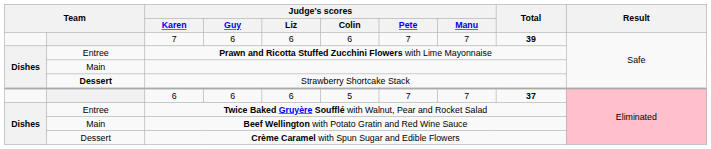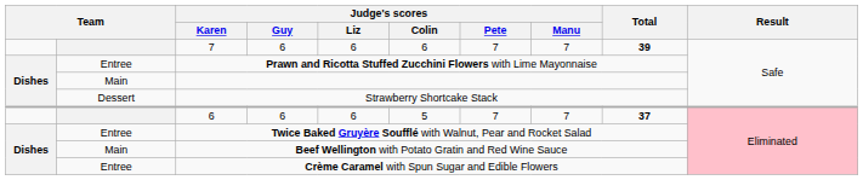Strawberry Shortcake Stack | column 2: bold -> normal
Crème Caramel with Spun Sugar and Edible Flowers | column 2: Dessert -> Entree
